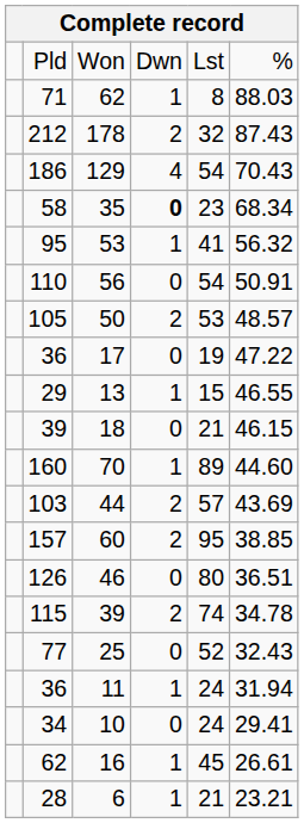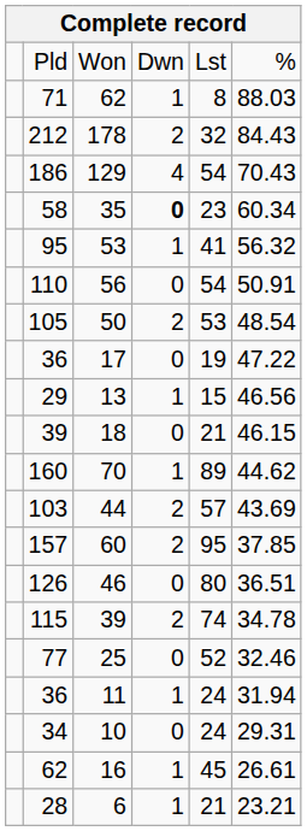178 | column 6: 87.43 -> 84.43
35 | column 6: 68.34 -> 60.34
50 | column 6: 48.57 -> 48.54
13 | column 6: 46.55 -> 46.56
70 | column 6: 44.60 -> 44.62
60 | column 6: 38.85 -> 37.85
25 | column 6: 32.43 -> 32.46
10 | column 6: 29.41 -> 29.31
